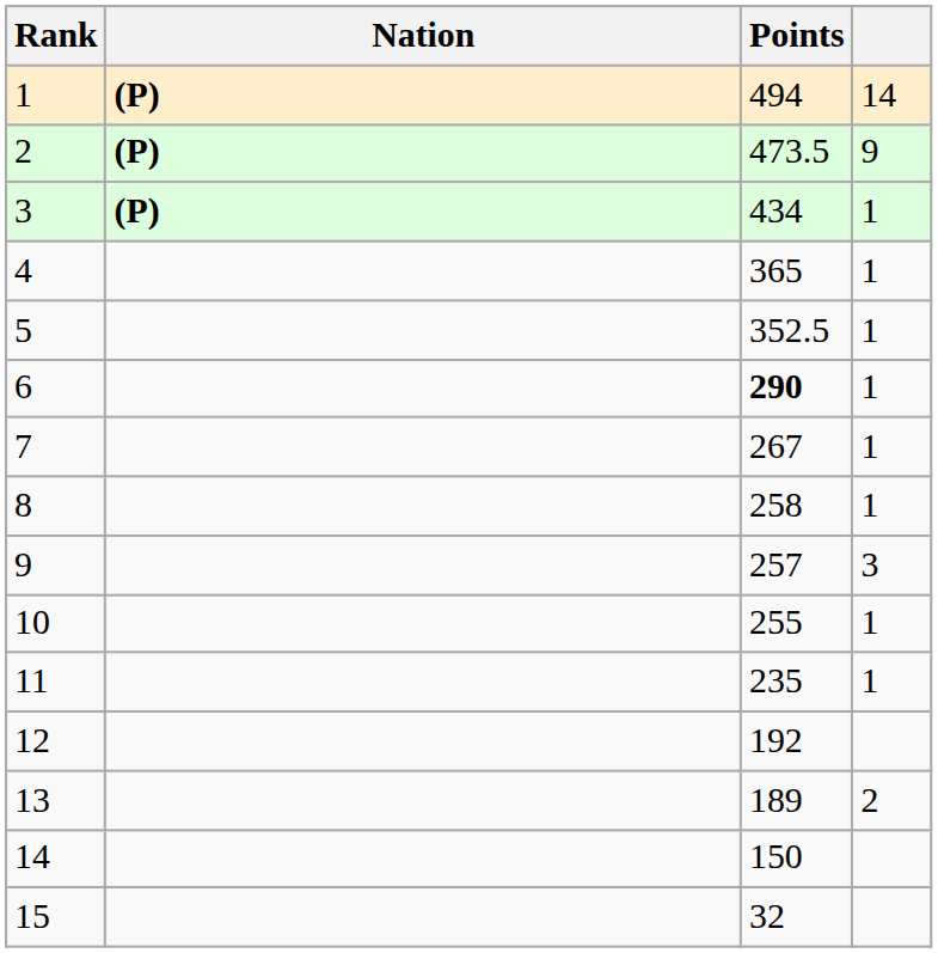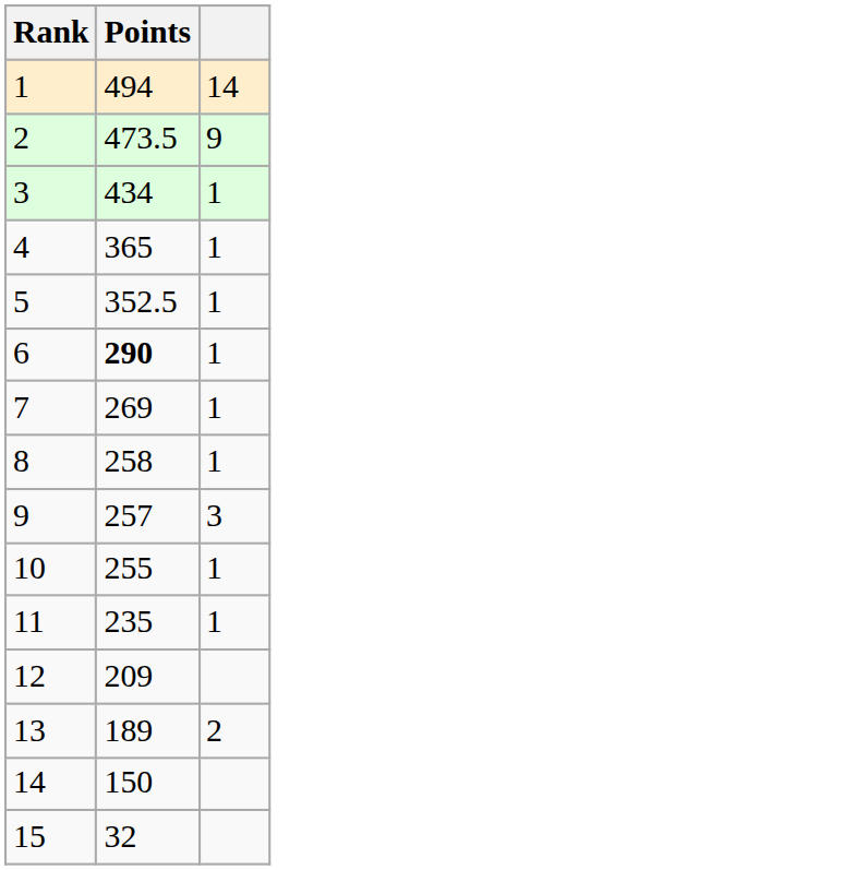- column: Nation | (P) | (P) | (P)
7 | Points: 267 -> 269
12 | Points: 192 -> 209
